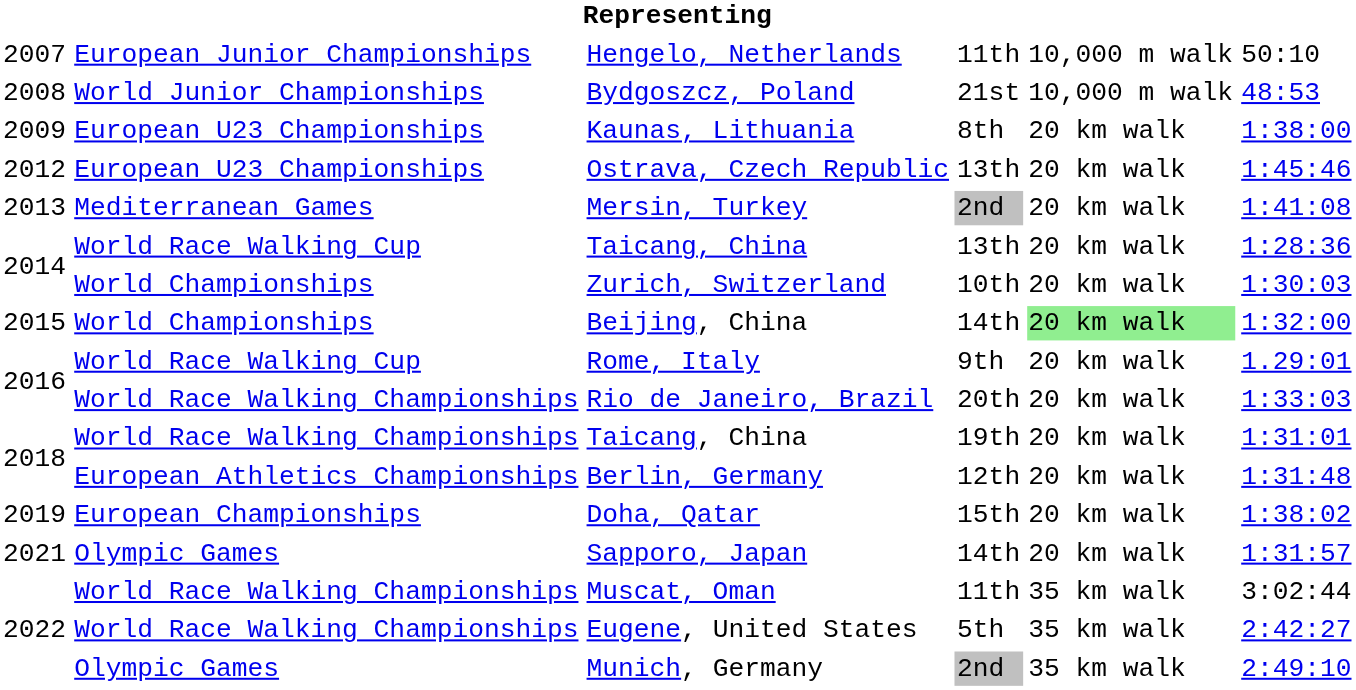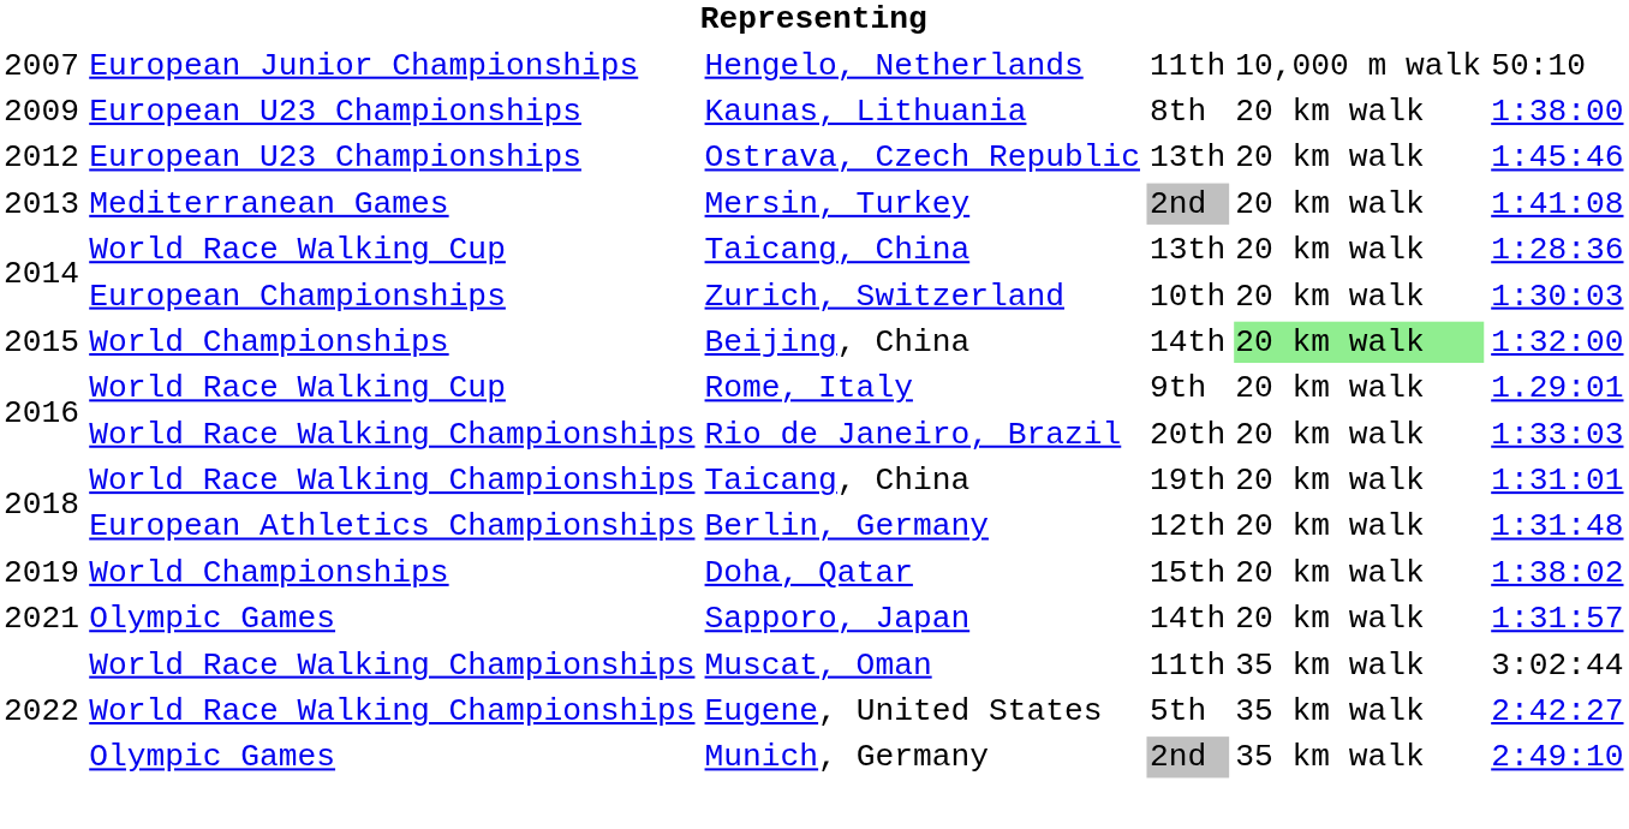- row: 2008 | World Junior Championships | Bydgoszcz, Poland | 21st | 10,000 m walk | 48:53
Zurich, Switzerland | column 2: World Championships -> European Championships
Doha, Qatar | column 2: European Championships -> World Championships
